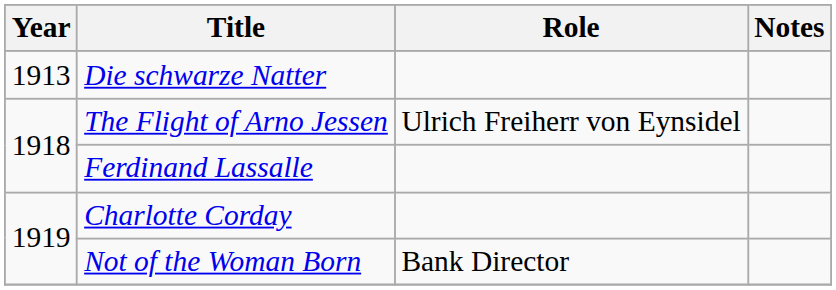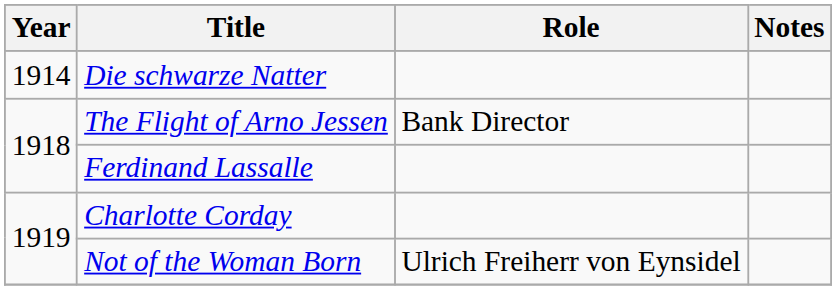Die schwarze Natter | Year: 1913 -> 1914
The Flight of Arno Jessen | Role: Ulrich Freiherr von Eynsidel -> Bank Director
Not of the Woman Born | Role: Bank Director -> Ulrich Freiherr von Eynsidel
